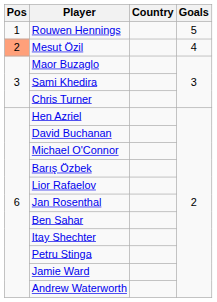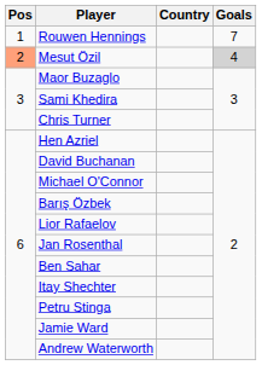Rouwen Hennings | Goals: 5 -> 7
Mesut Özil | Goals: no background -> lightgrey background
